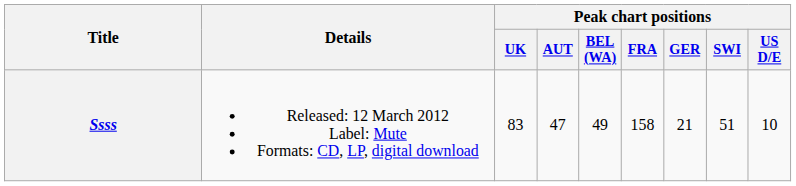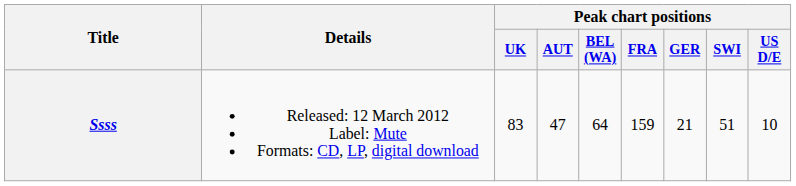Ssss | Peak chart positions / BEL (WA): 49 -> 64
Ssss | Peak chart positions / FRA: 158 -> 159
